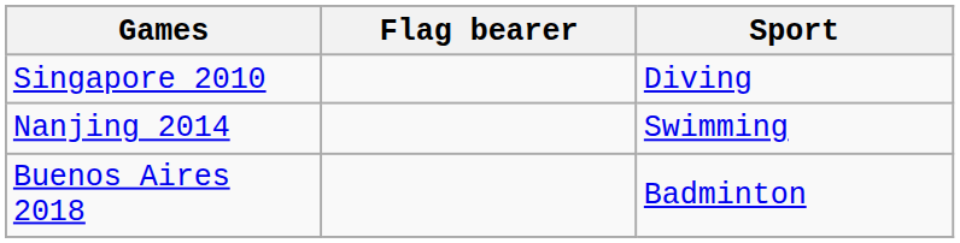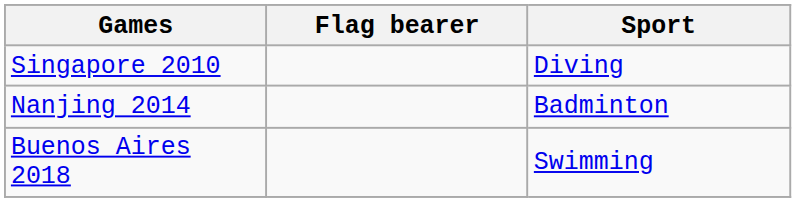Nanjing 2014 | Sport: Swimming -> Badminton
Buenos Aires 2018 | Sport: Badminton -> Swimming
